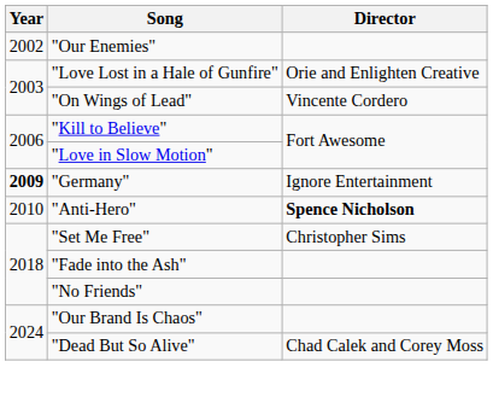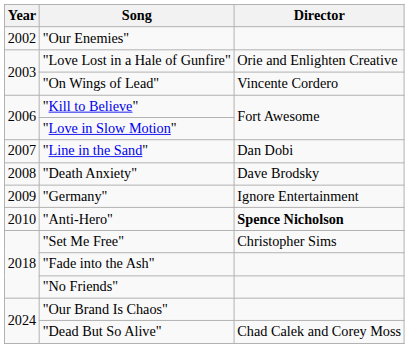+ row: 2007 | "Line in the Sand" | Dan Dobi
+ row: 2008 | "Death Anxiety" | Dave Brodsky
"Germany" | Year: bold -> normal
